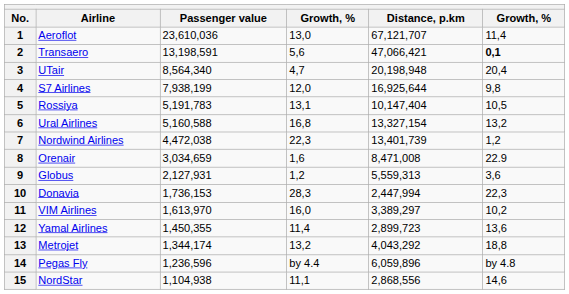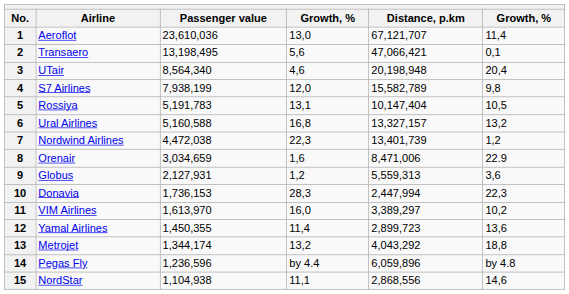2 | Passenger value: 13,198,591 -> 13,198,495
2 | column 6: bold -> normal
3 | column 4: 4,7 -> 4,6
4 | Distance, p.km: 16,925,644 -> 15,582,789
6 | Distance, p.km: 13,327,154 -> 13,327,157
8 | Distance, p.km: 8,471,008 -> 8,471,006
